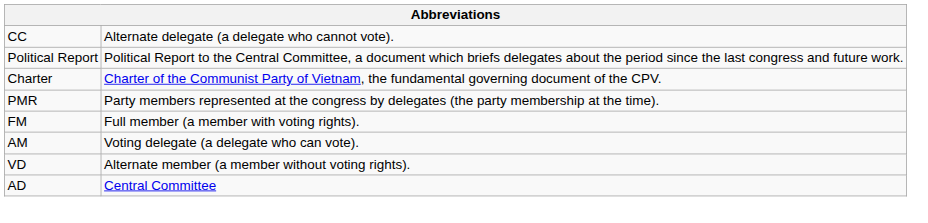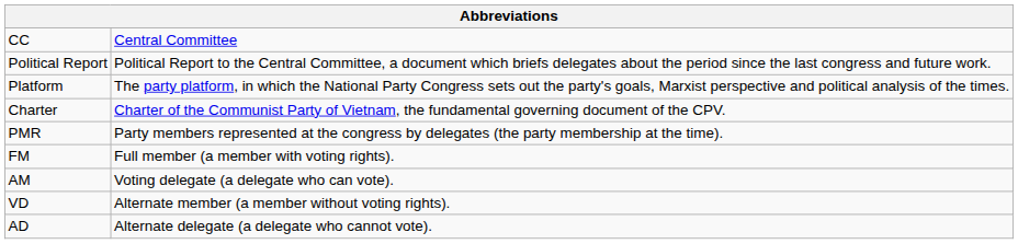CC | column 2: Alternate delegate (a delegate who cannot vote). -> Central Committee
+ row: Platform | The party platform, in which the National Party Congress sets out the party's goals, Marxist perspective and political analysis of the times.
AD | column 2: Central Committee -> Alternate delegate (a delegate who cannot vote).
